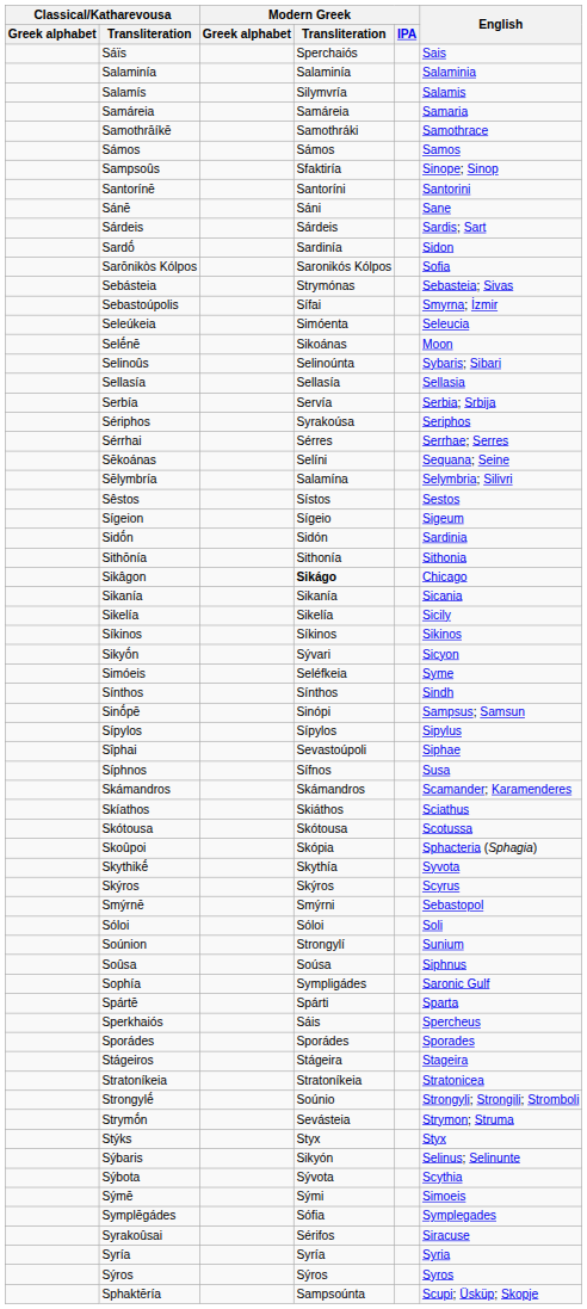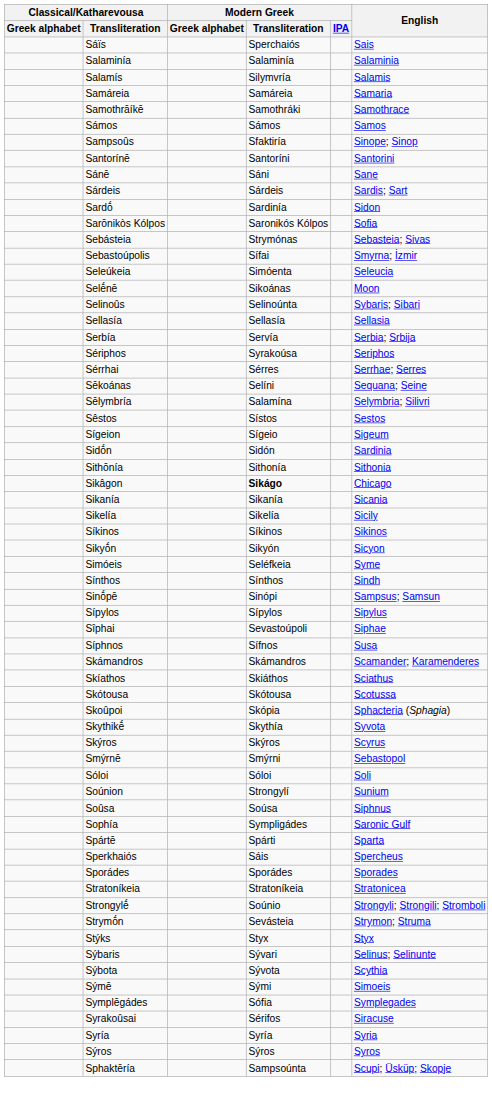Sikyṓn | Modern Greek / Transliteration: Sývari -> Sikyón
- row: Stágeiros | Stágeira | Stageira
Sýbaris | Modern Greek / Transliteration: Sikyón -> Sývari
